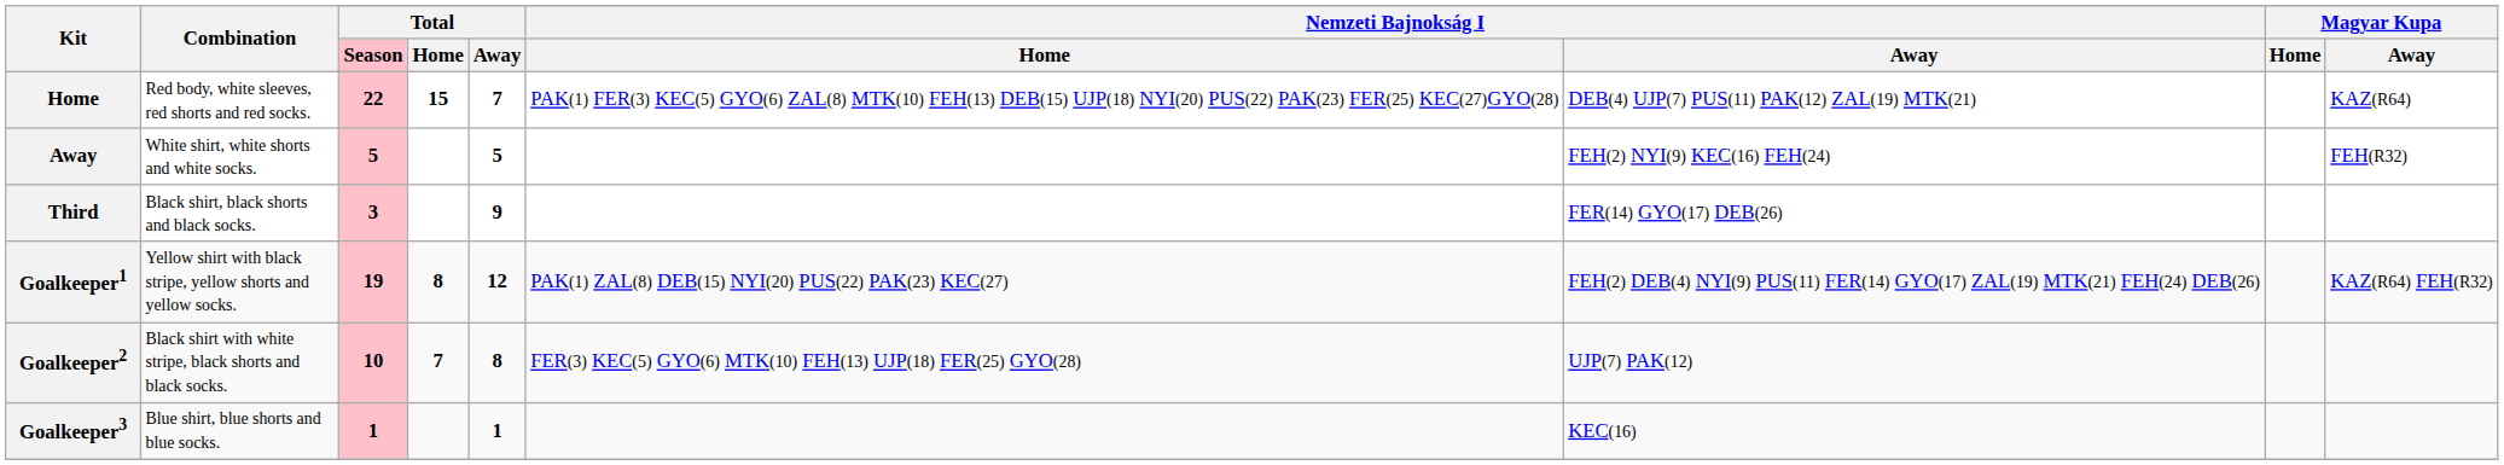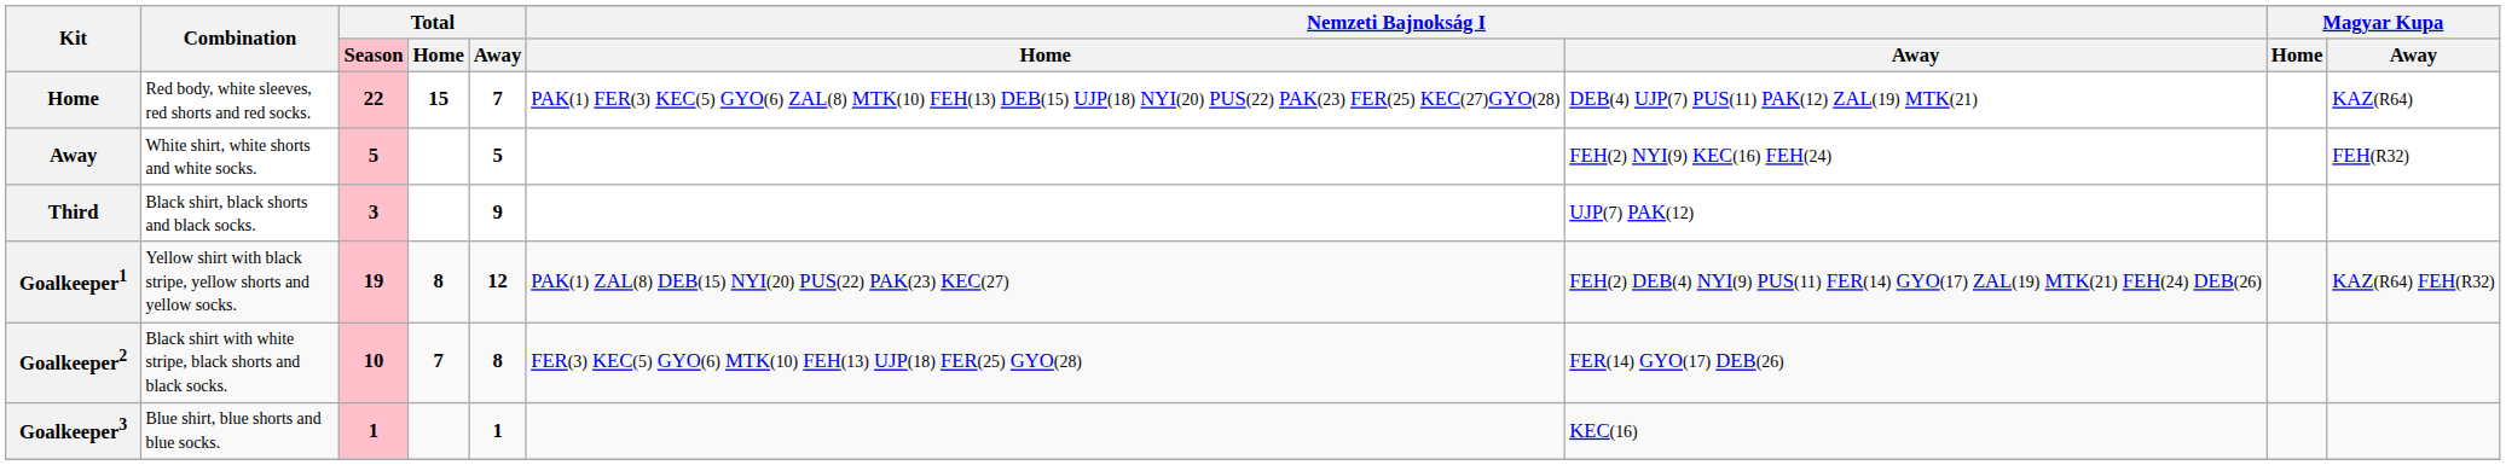Third | column 7: FER(14) GYO(17) DEB(26) -> UJP(7) PAK(12)
Goalkeeper2 | column 7: UJP(7) PAK(12) -> FER(14) GYO(17) DEB(26)
